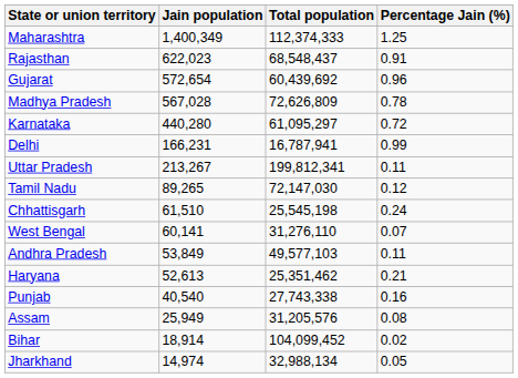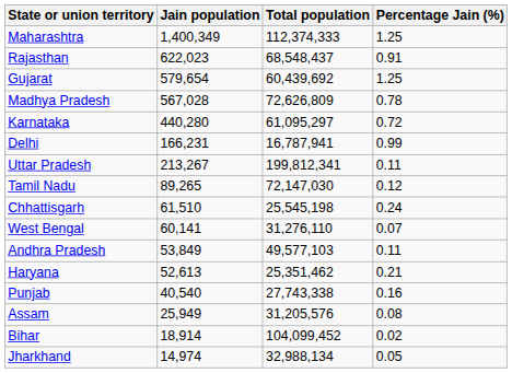Gujarat | Jain population: 572,654 -> 579,654
Gujarat | Percentage Jain (%): 0.96 -> 1.25
